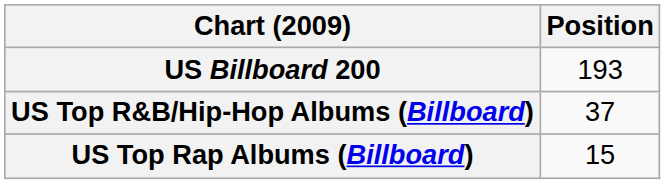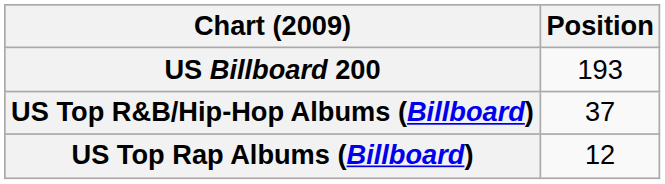US Top Rap Albums (Billboard) | Position: 15 -> 12
